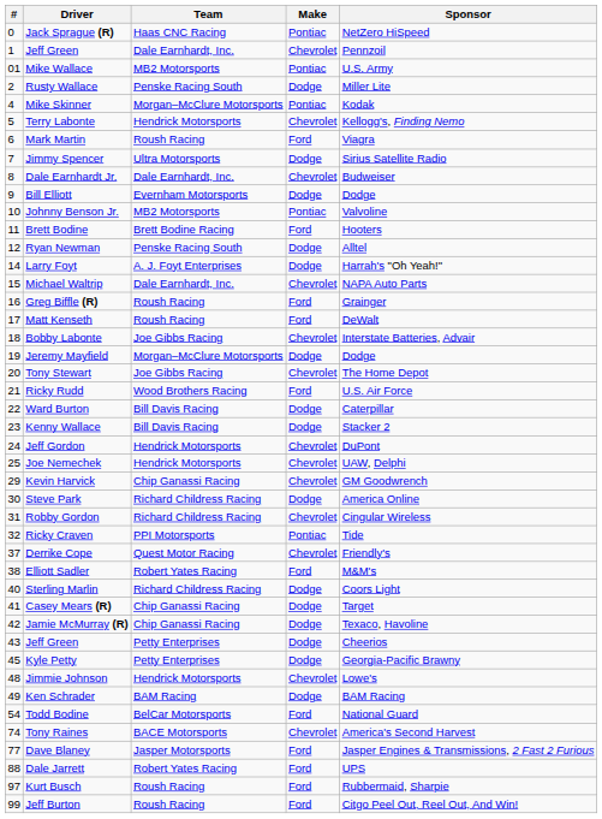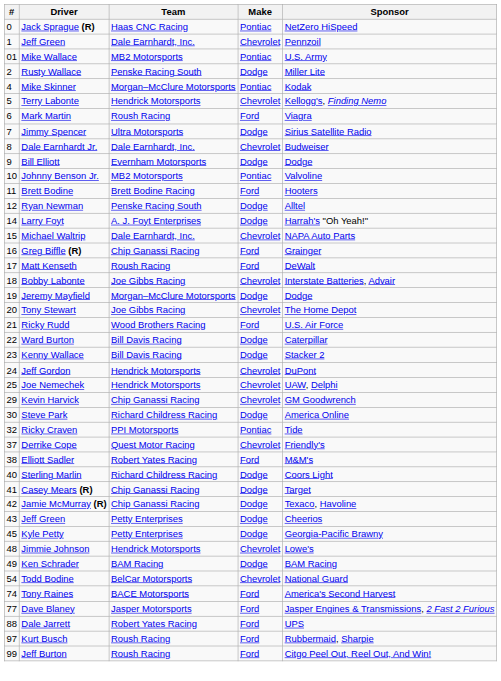Greg Biffle (R) | Team: Roush Racing -> Chip Ganassi Racing
- row: 31 | Robby Gordon | Richard Childress Racing | Chevrolet | Cingular Wireless
Todd Bodine | Make: Ford -> Chevrolet
Tony Raines | Make: Chevrolet -> Ford
